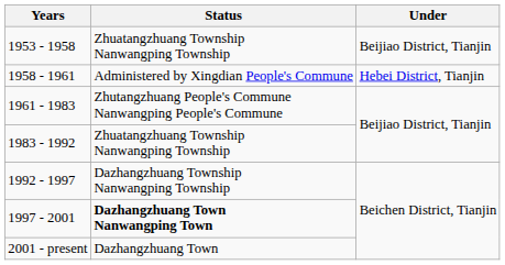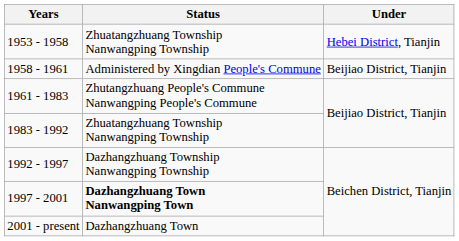1953 - 1958 | Under: Beijiao District, Tianjin -> Hebei District, Tianjin
1958 - 1961 | Under: Hebei District, Tianjin -> Beijiao District, Tianjin
